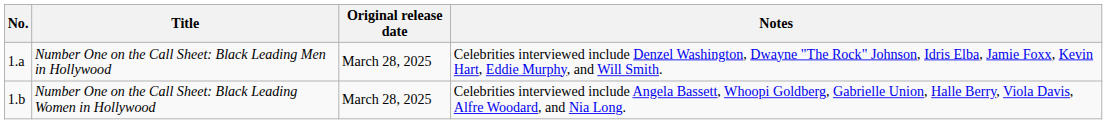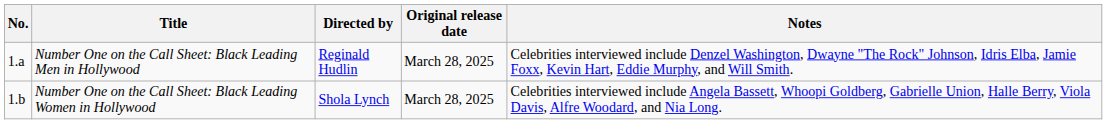+ column: Directed by | Reginald Hudlin | Shola Lynch
